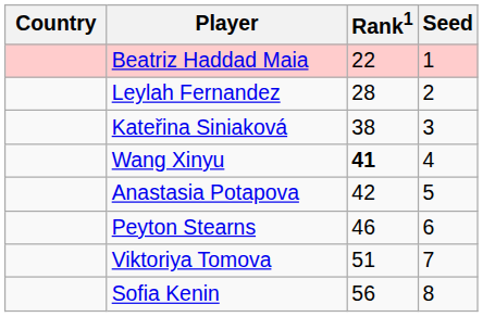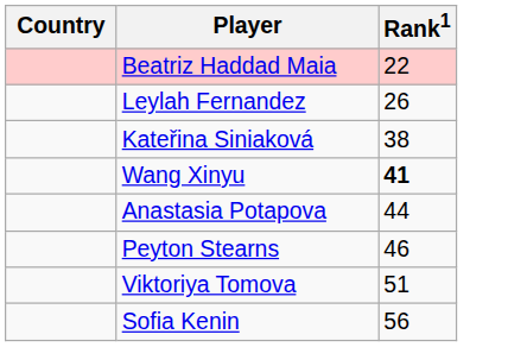- column: Seed | 1 | 2 | 3 | 4 | 5 | 6 | 7 | 8
Leylah Fernandez | Rank1: 28 -> 26
Anastasia Potapova | Rank1: 42 -> 44
